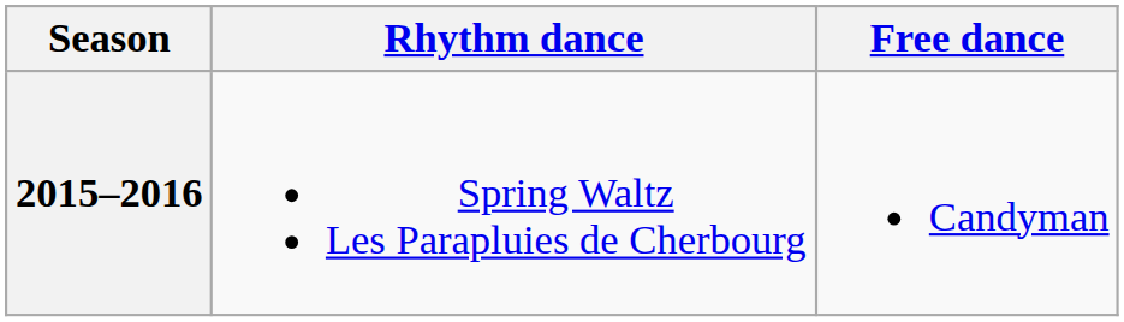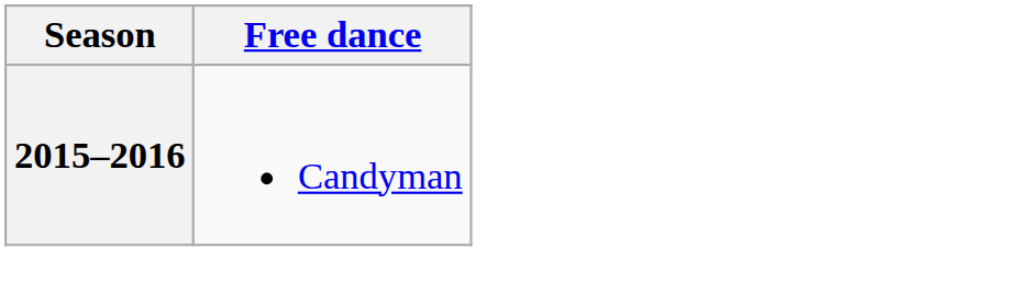- column: Rhythm dance | Spring Waltz Les Parapluies de Cherbourg
